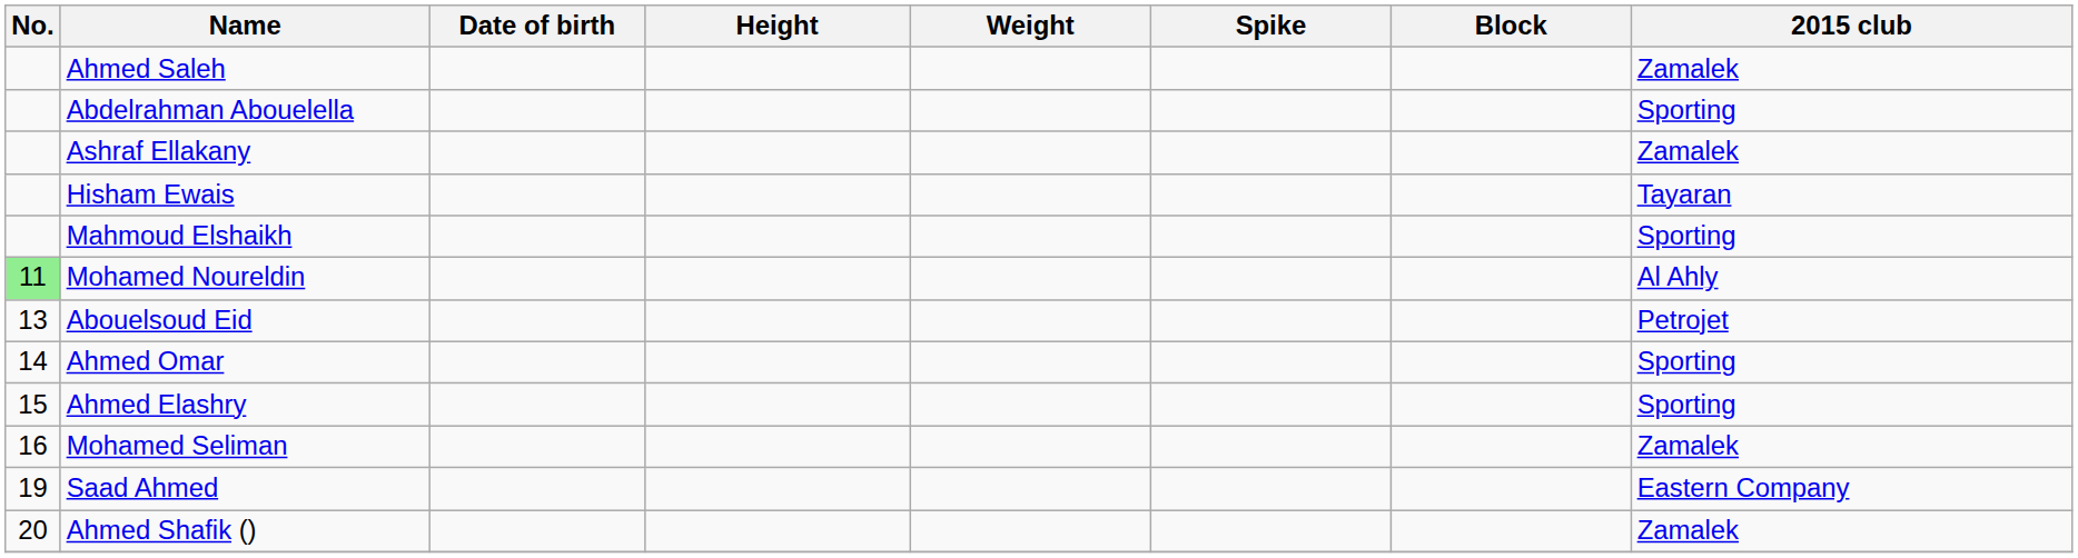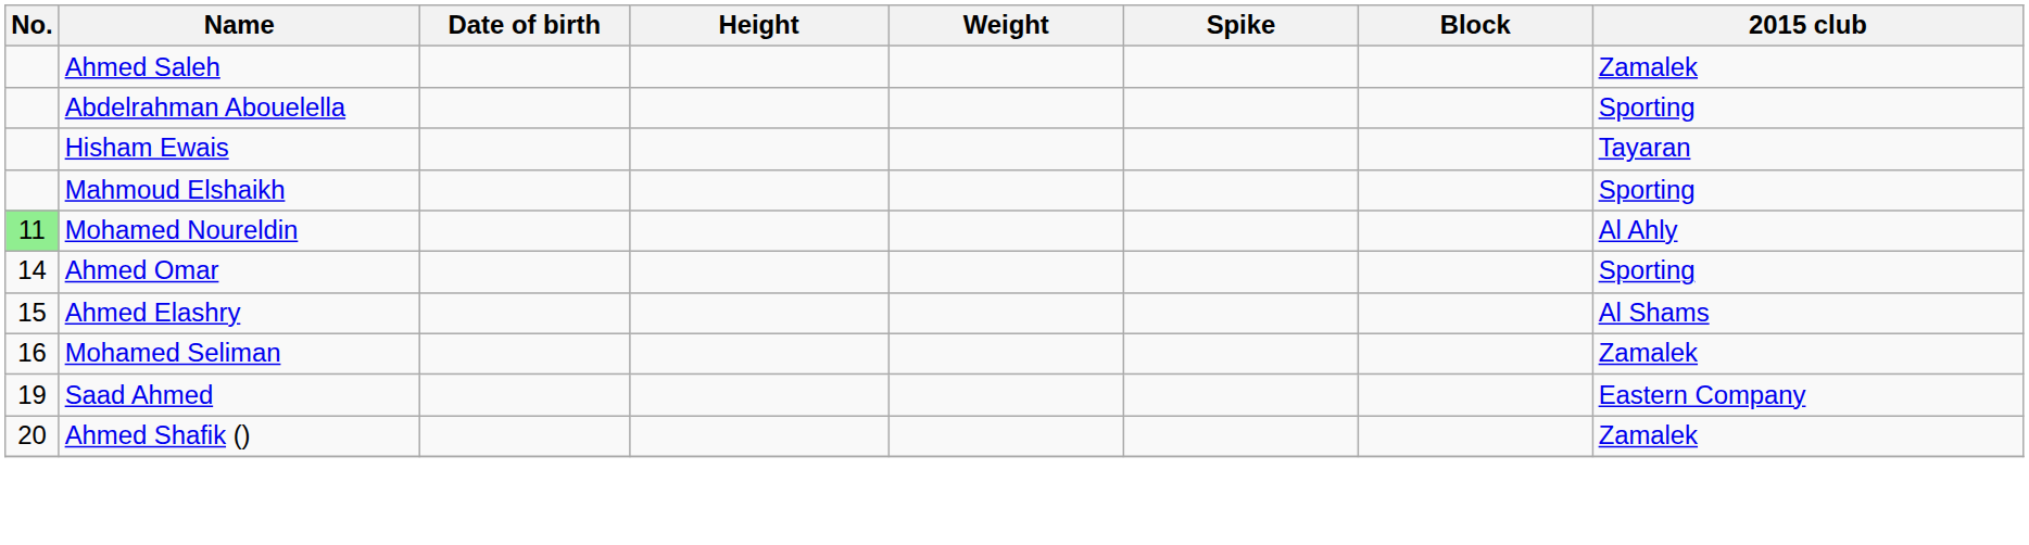- row: Ashraf Ellakany | Zamalek
- row: 13 | Abouelsoud Eid | Petrojet
Ahmed Elashry | 2015 club: Sporting -> Al Shams
